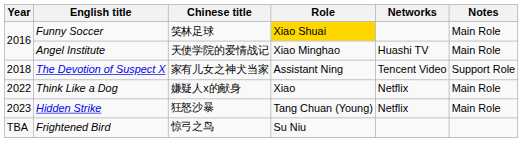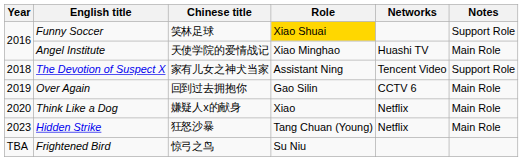Funny Soccer | Notes: Main Role -> Support Role
+ row: 2019 | Over Again | 回到过去拥抱你 | Gao Silin | CCTV 6 | Main Role
Think Like a Dog | Year: 2022 -> 2020
